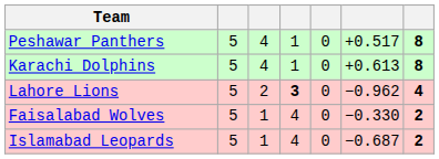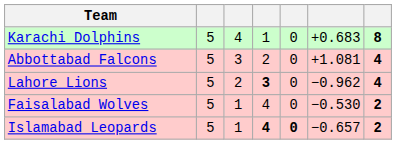- row: Peshawar Panthers | 5 | 4 | 1 | 0 | +0.517 | 8
Karachi Dolphins | column 6: +0.613 -> +0.683
+ row: Abbottabad Falcons | 5 | 3 | 2 | 0 | +1.081 | 4
Faisalabad Wolves | column 6: −0.330 -> −0.530
Islamabad Leopards | column 4: normal -> bold
Islamabad Leopards | column 5: normal -> bold
Islamabad Leopards | column 6: −0.687 -> −0.657
